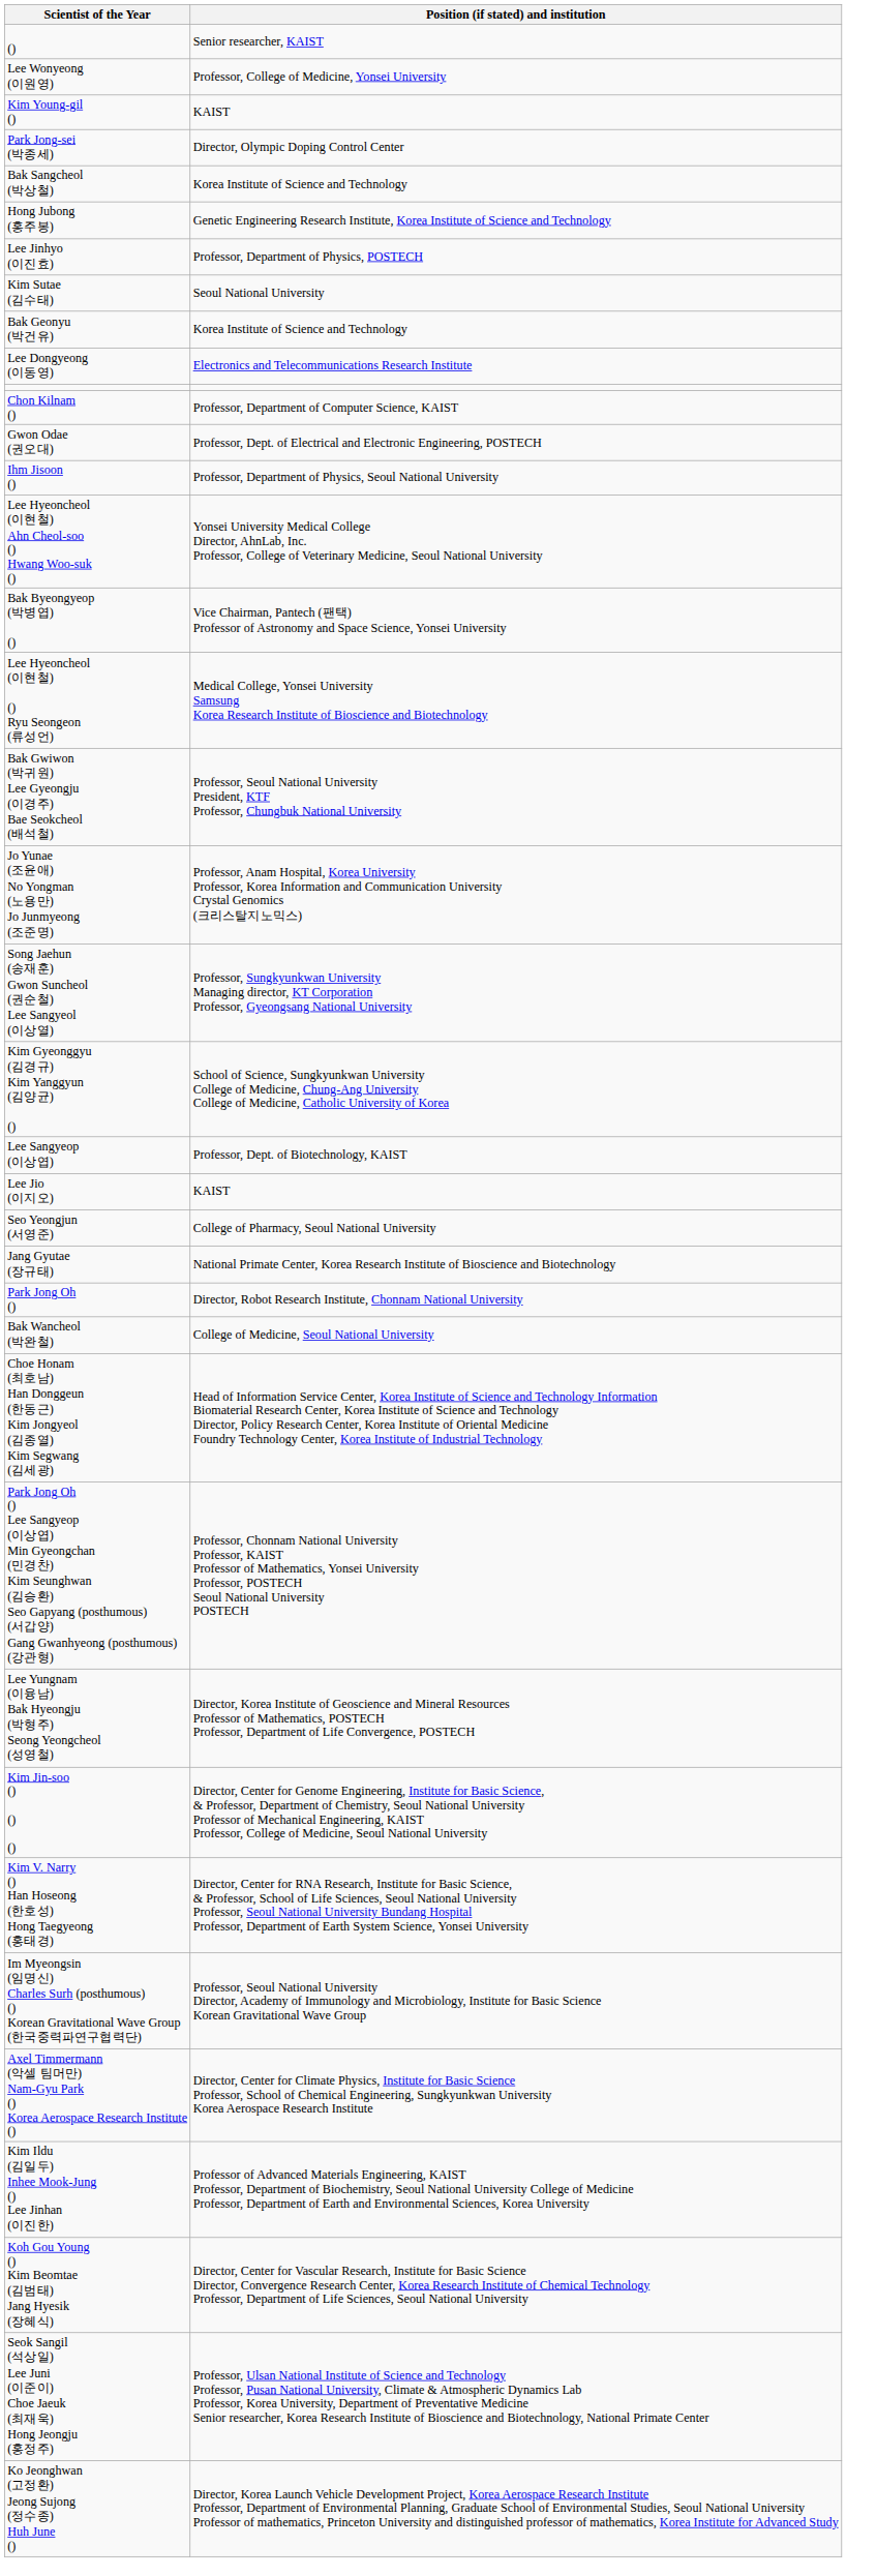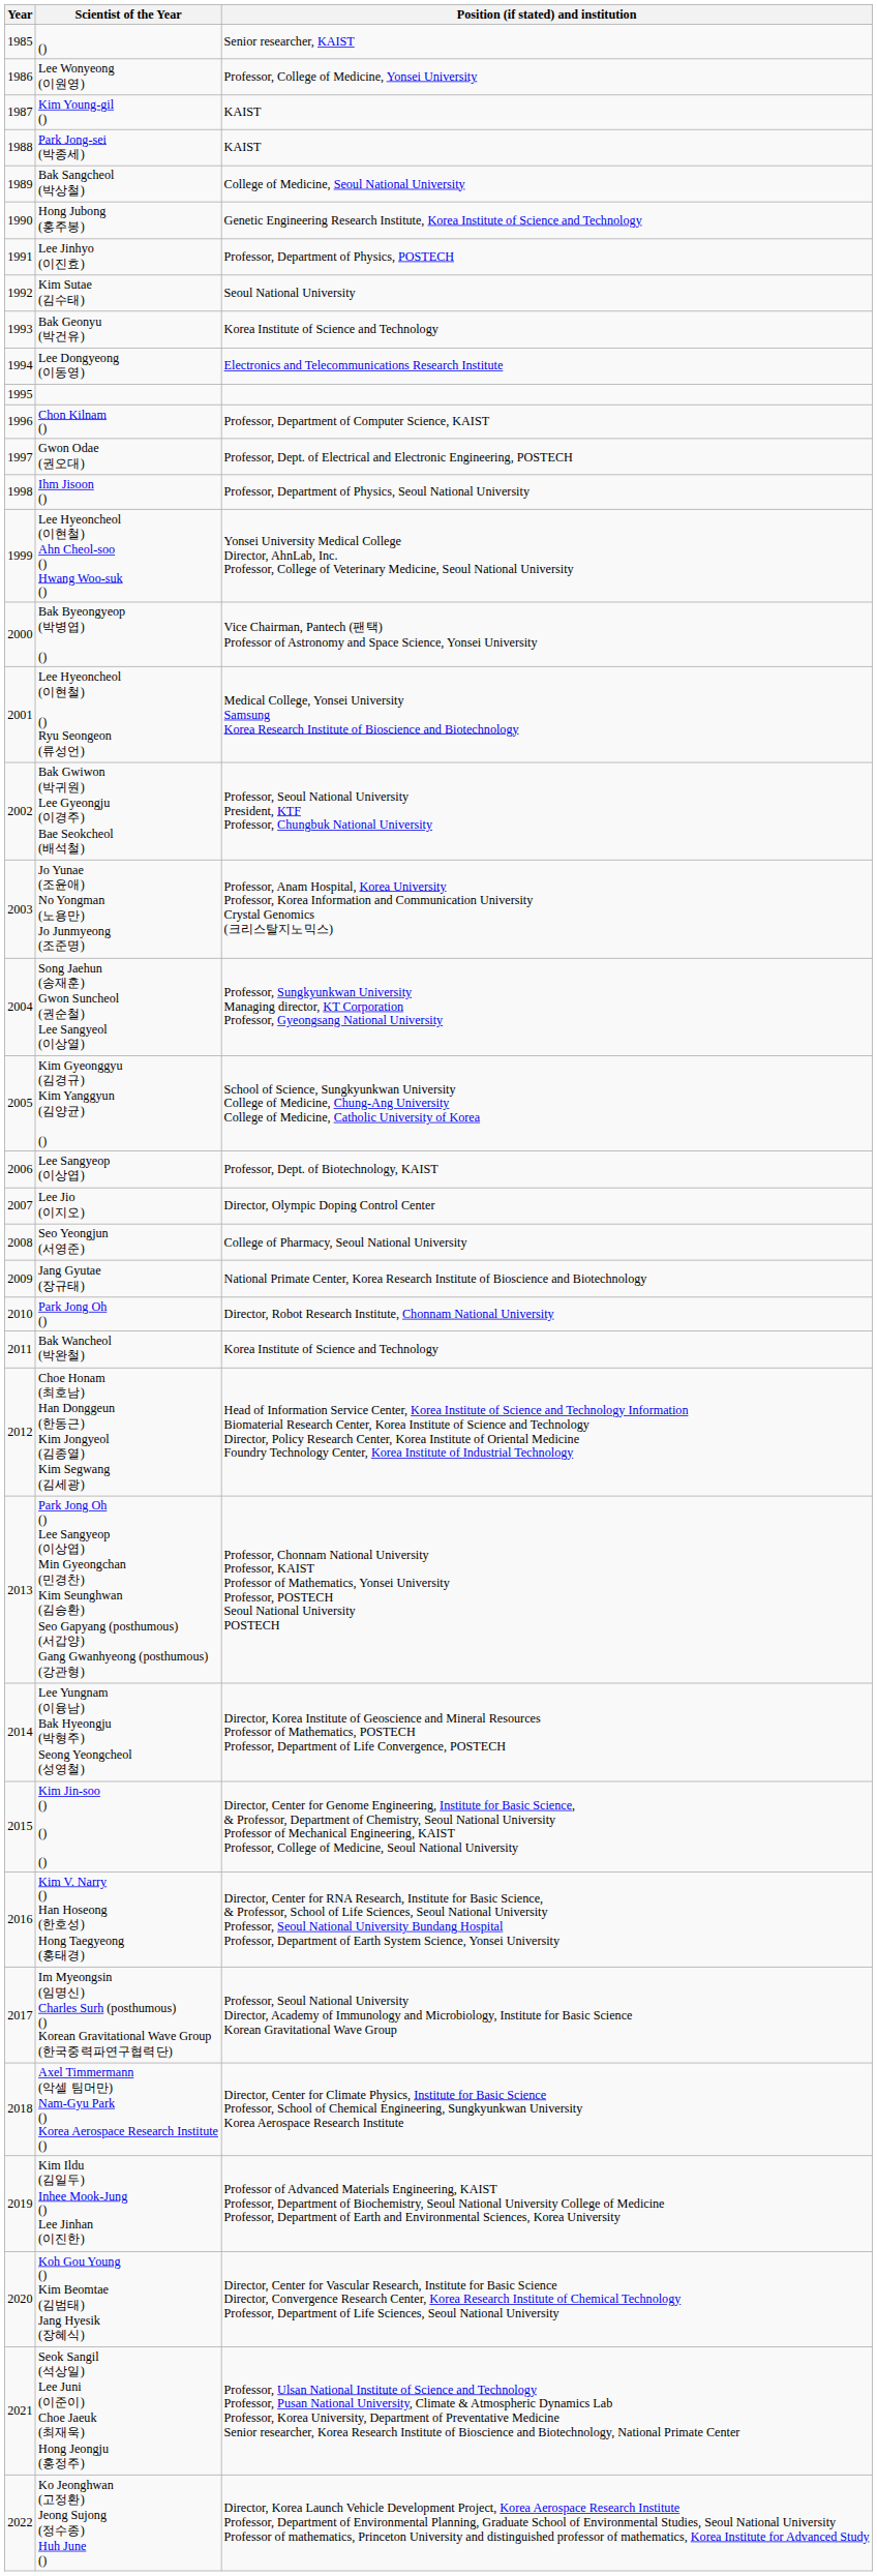+ column: Year | 1985 | 1986 | 1987 | 1988 | 1989 | 1990 | 1991 | 1992 | 1993 | 1994 | 1995 | 1996 | 1997 | 1998 | 1999 | 2000 | 2001 | 2002 | 2003 | 2004 | 2005 | 2006 | 2007 | 2008 | 2009 | 2010 | 2011 | 2012 | 2013 | 2014 | 2015 | 2016 | 2017 | 2018 | 2019 | 2020 | 2021 | 2022
Park Jong-sei (박종세) | Position (if stated) and institution: Director, Olympic Doping Control Center -> KAIST
Bak Sangcheol (박상철) | Position (if stated) and institution: Korea Institute of Science and Technology -> College of Medicine, Seoul National University
Lee Jio (이지오) | Position (if stated) and institution: KAIST -> Director, Olympic Doping Control Center
Bak Wancheol (박완철) | Position (if stated) and institution: College of Medicine, Seoul National University -> Korea Institute of Science and Technology
